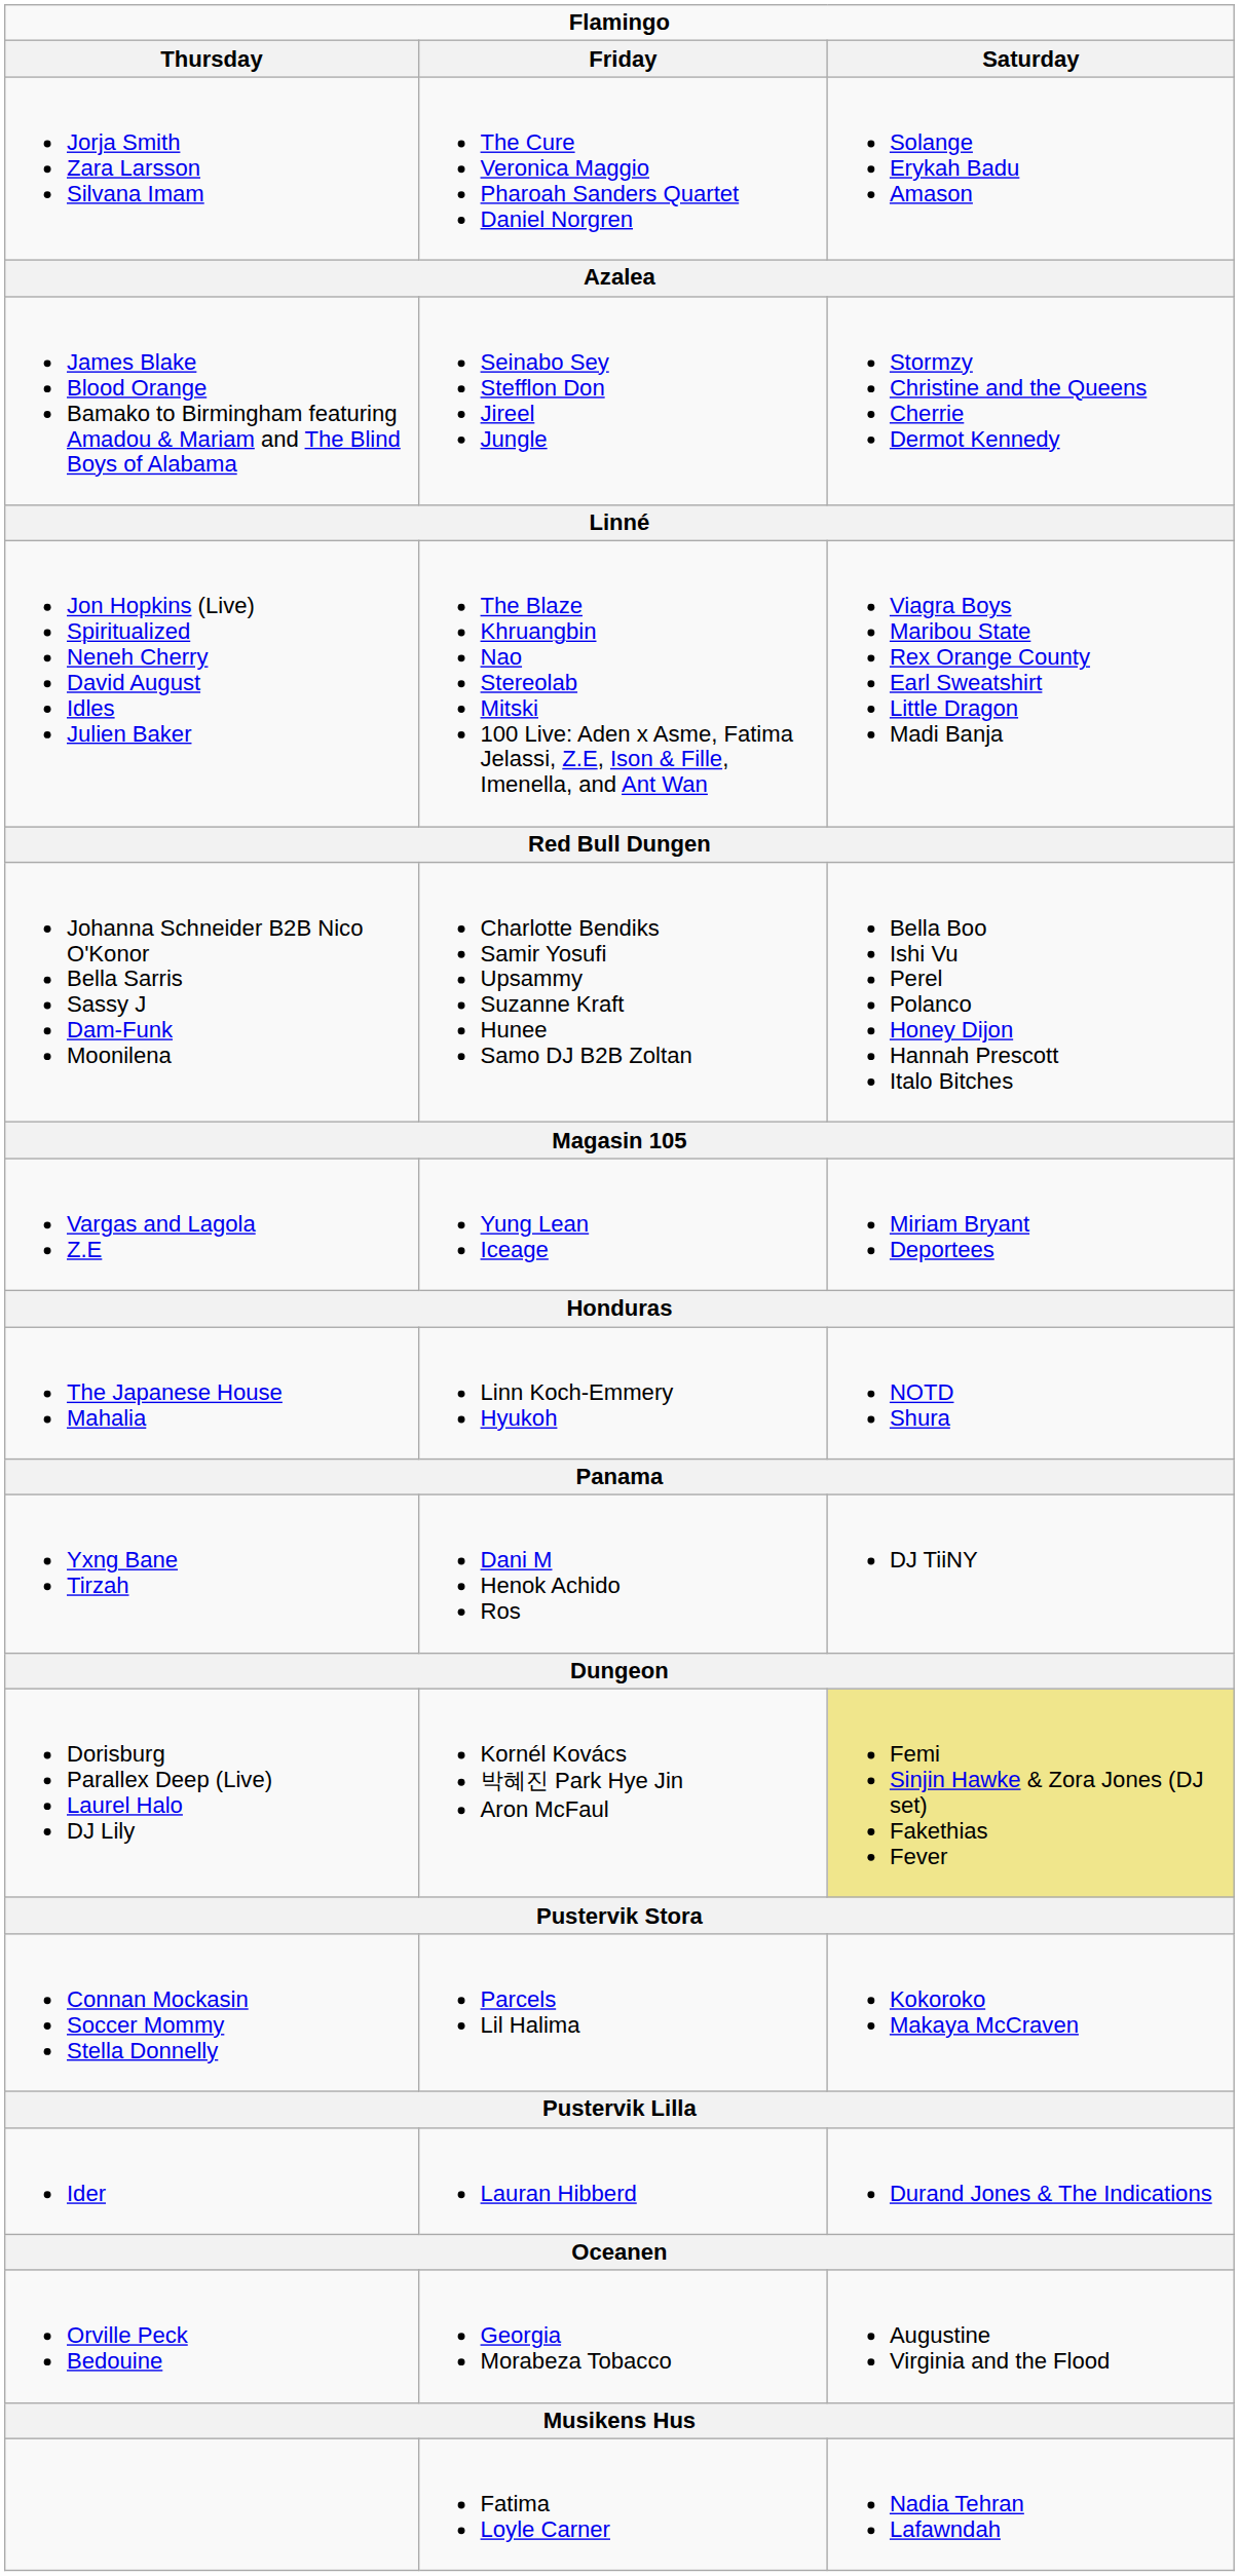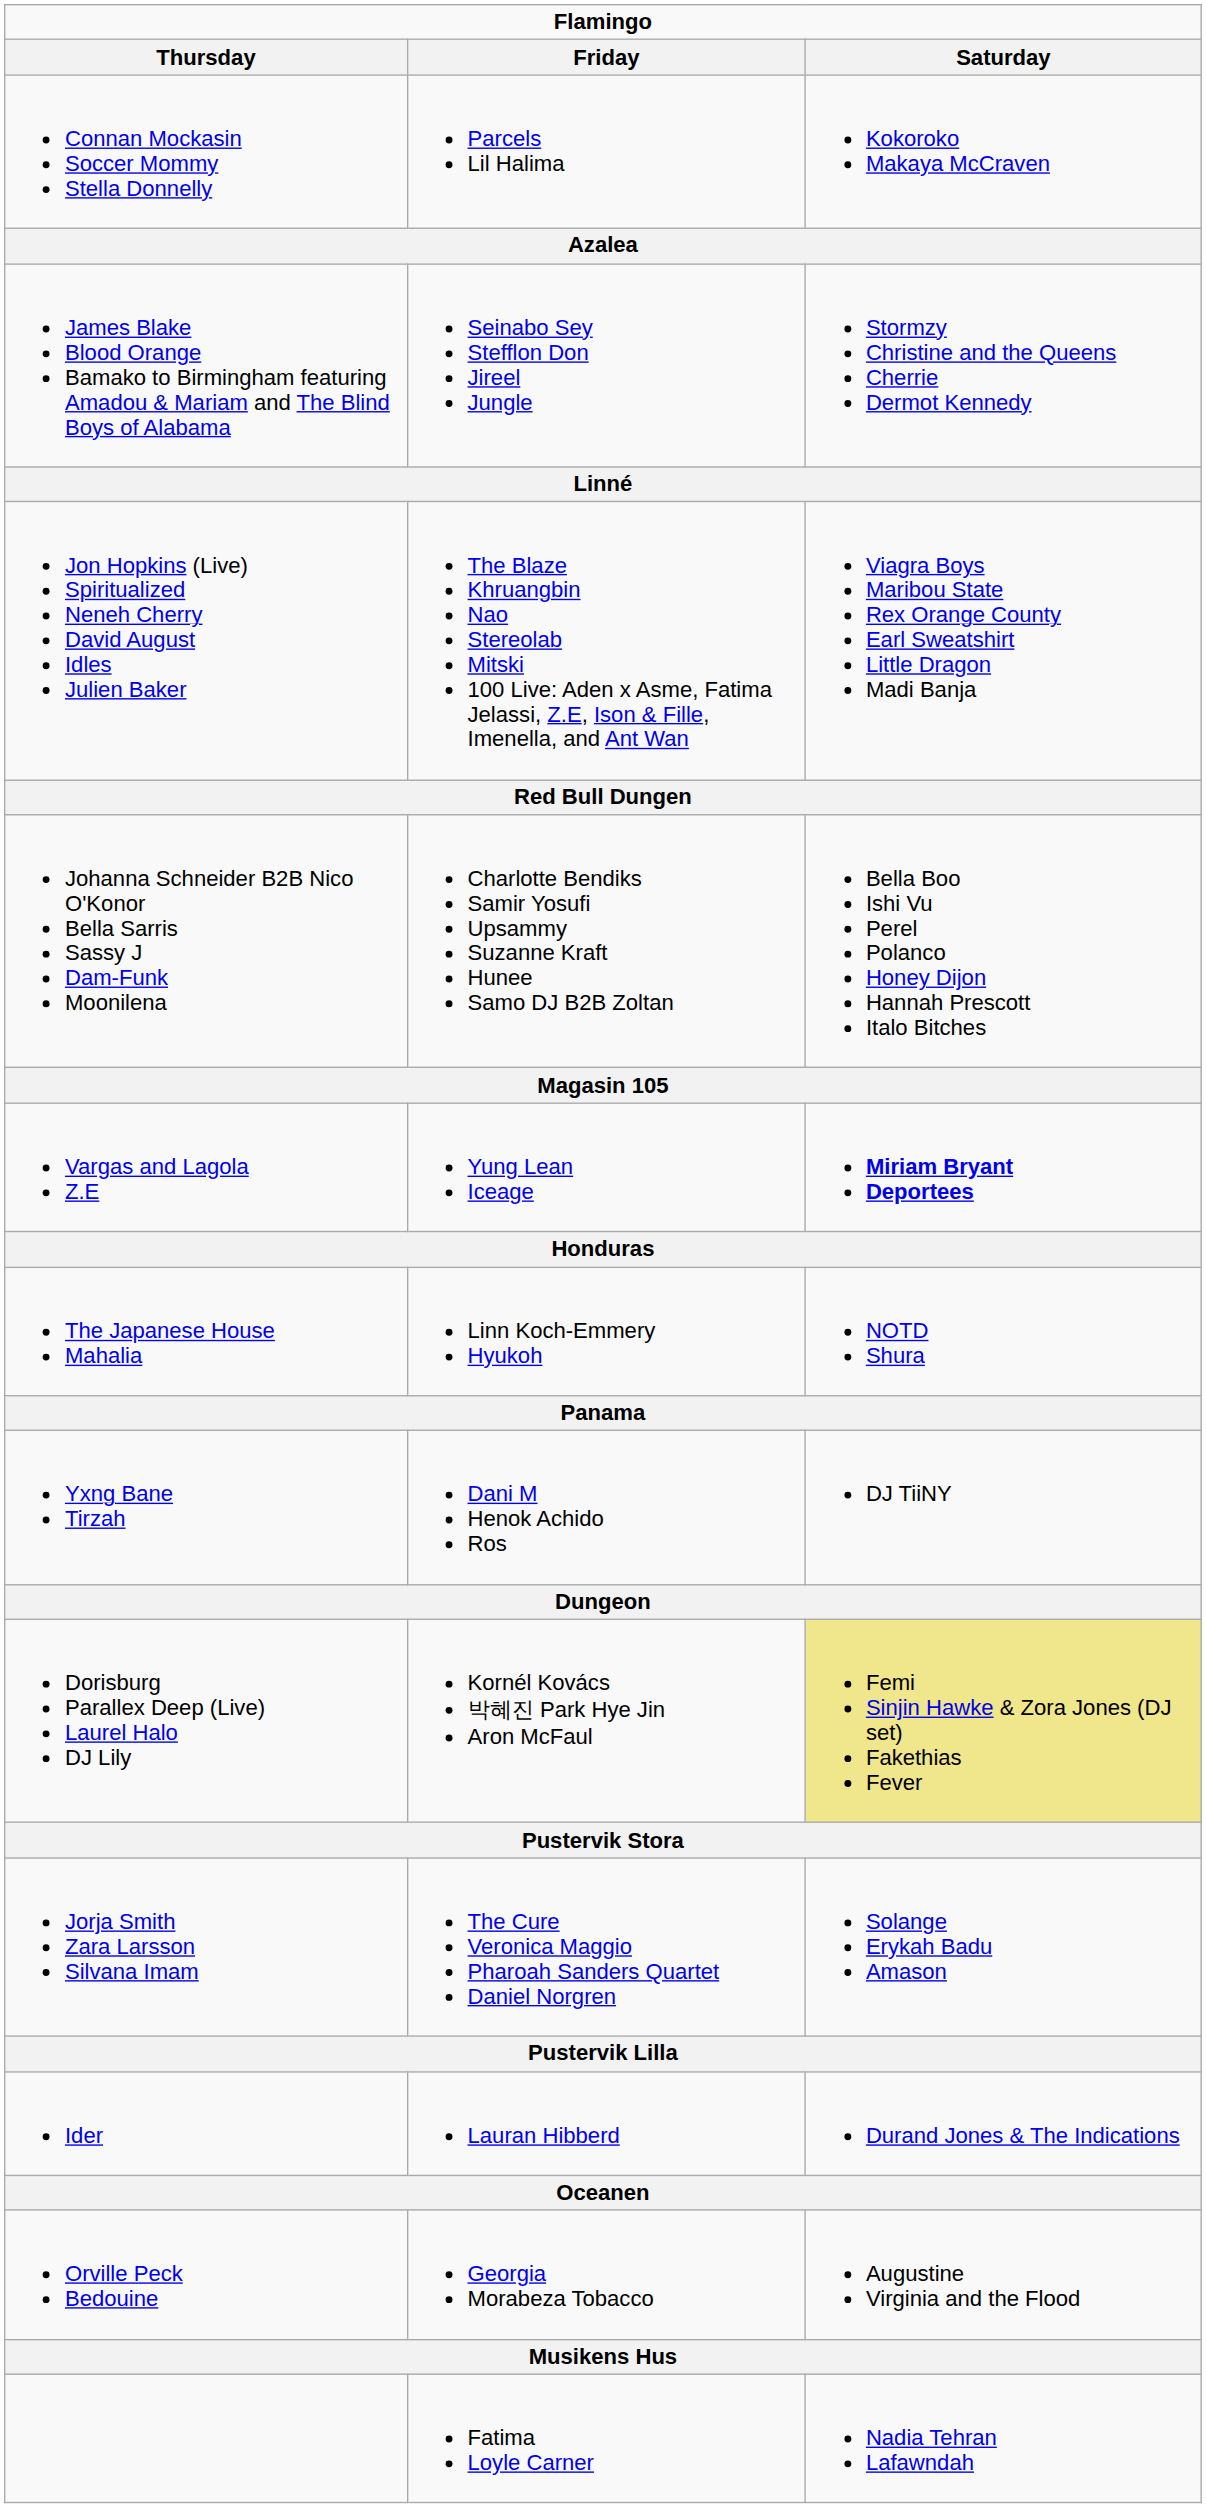rows swapped: Jorja Smith Zara Larsson Silvana Imam <-> Connan Mockasin Soccer Mommy Stella Donnelly
Vargas and Lagola Z.E | Saturday: normal -> bold
